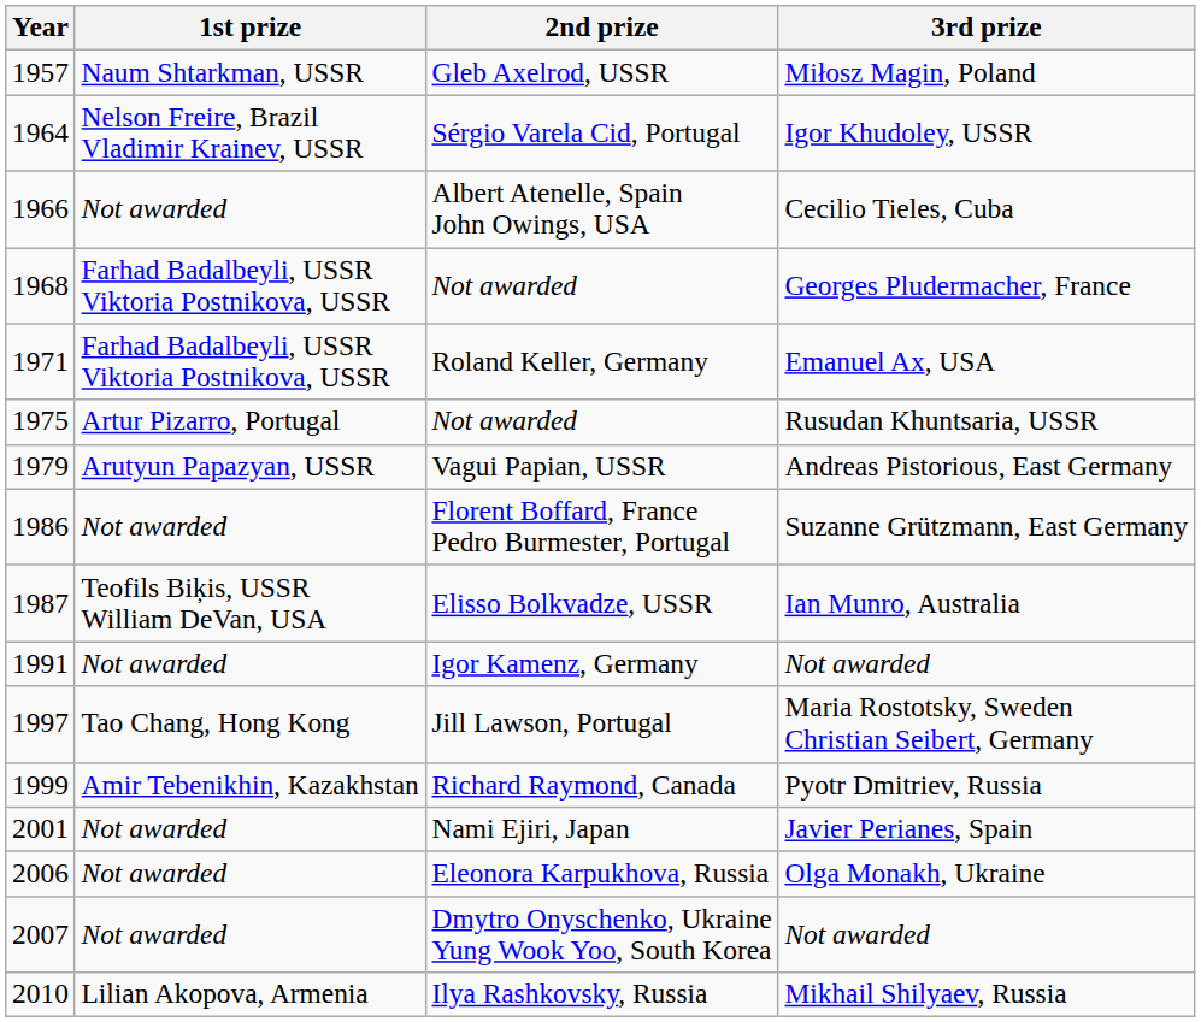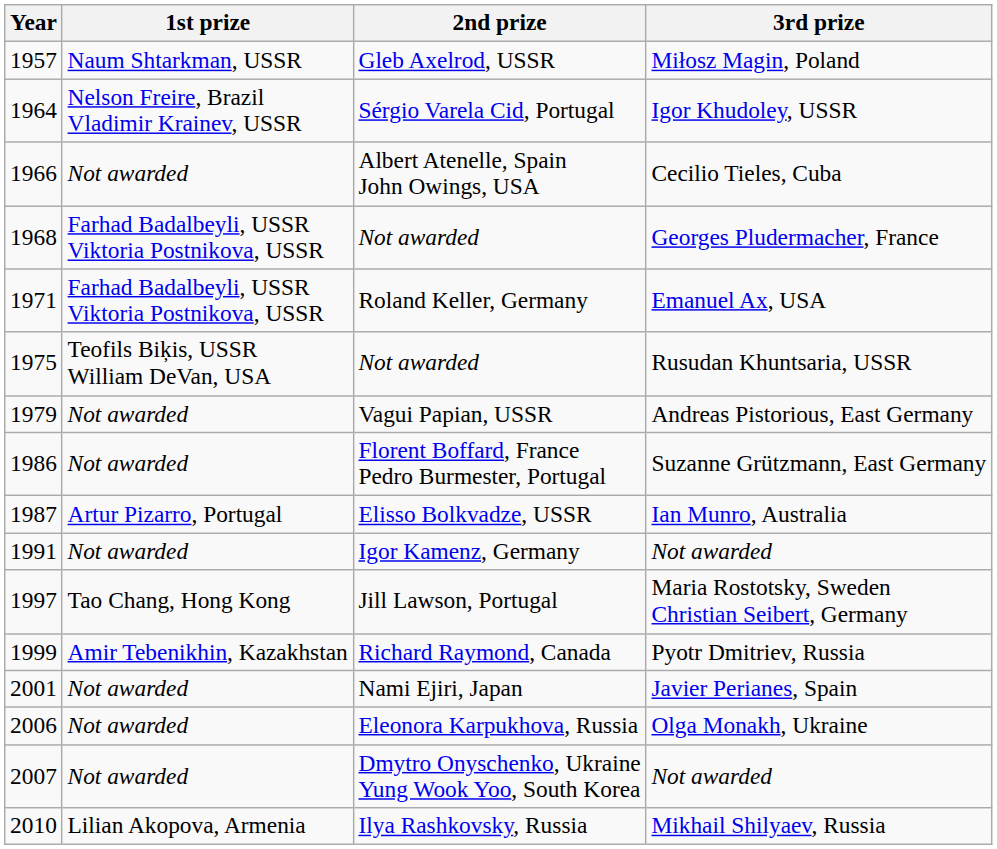Not awarded / Rusudan Khuntsaria, USSR | 1st prize: Artur Pizarro, Portugal -> Teofils Biķis, USSR William DeVan, USA
Vagui Papian, USSR | 1st prize: Arutyun Papazyan, USSR -> Not awarded
Elisso Bolkvadze, USSR | 1st prize: Teofils Biķis, USSR William DeVan, USA -> Artur Pizarro, Portugal
